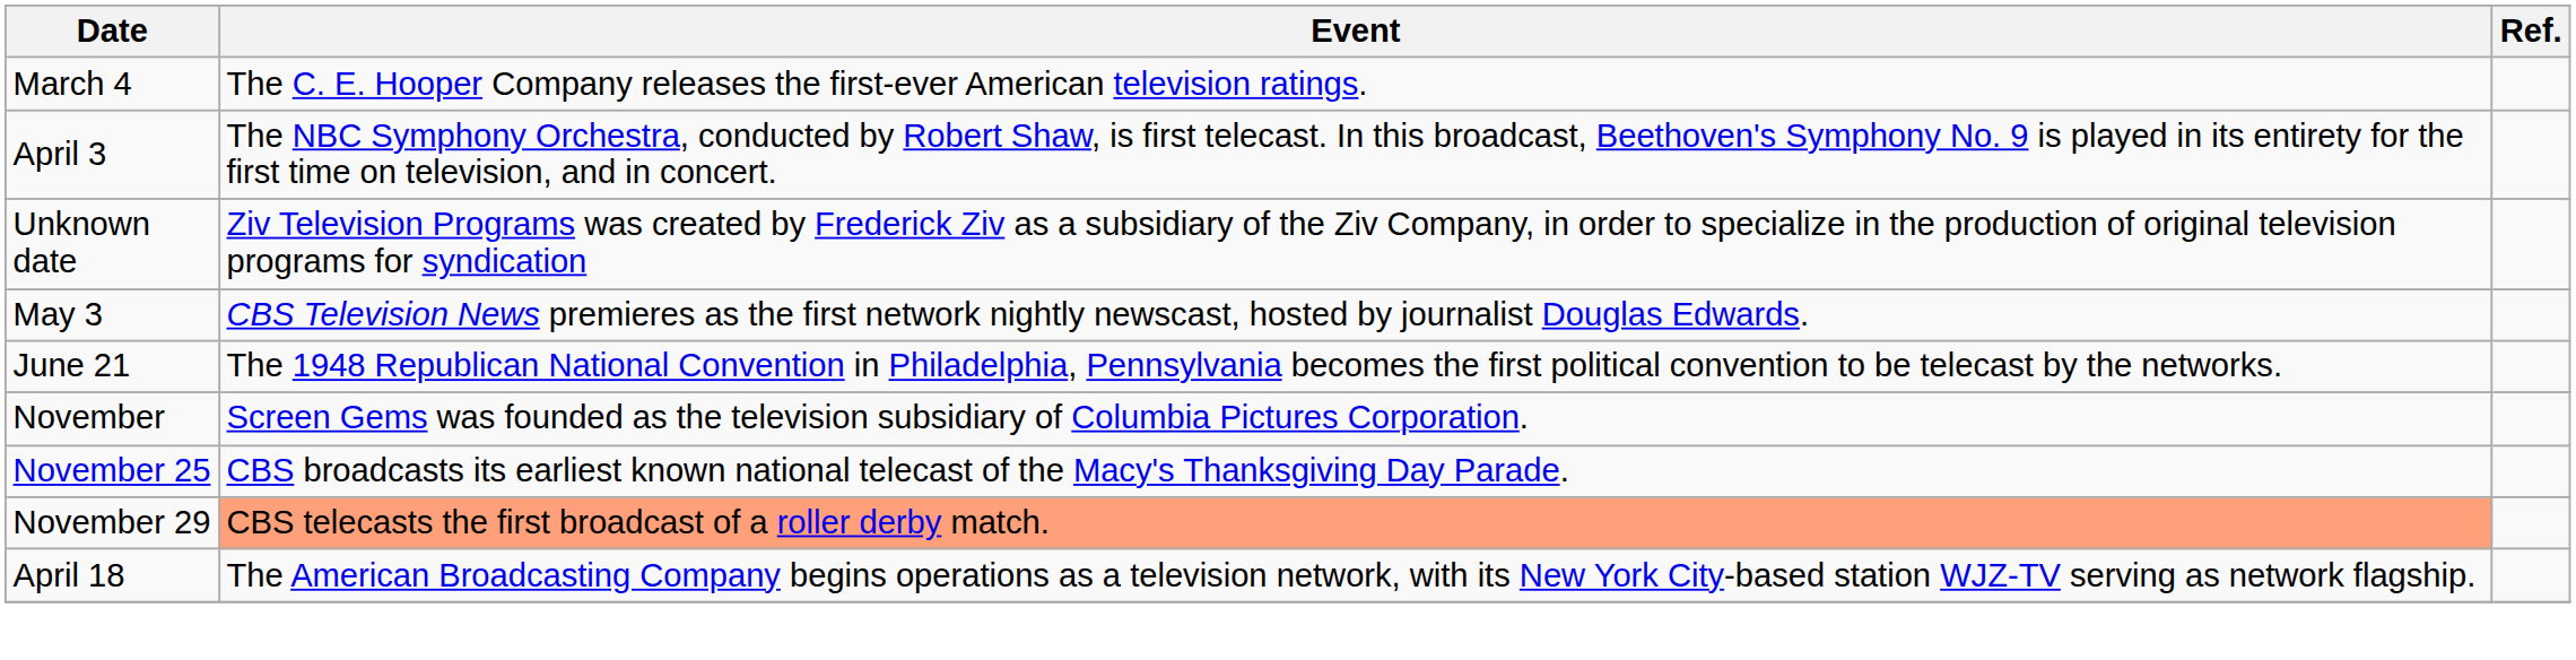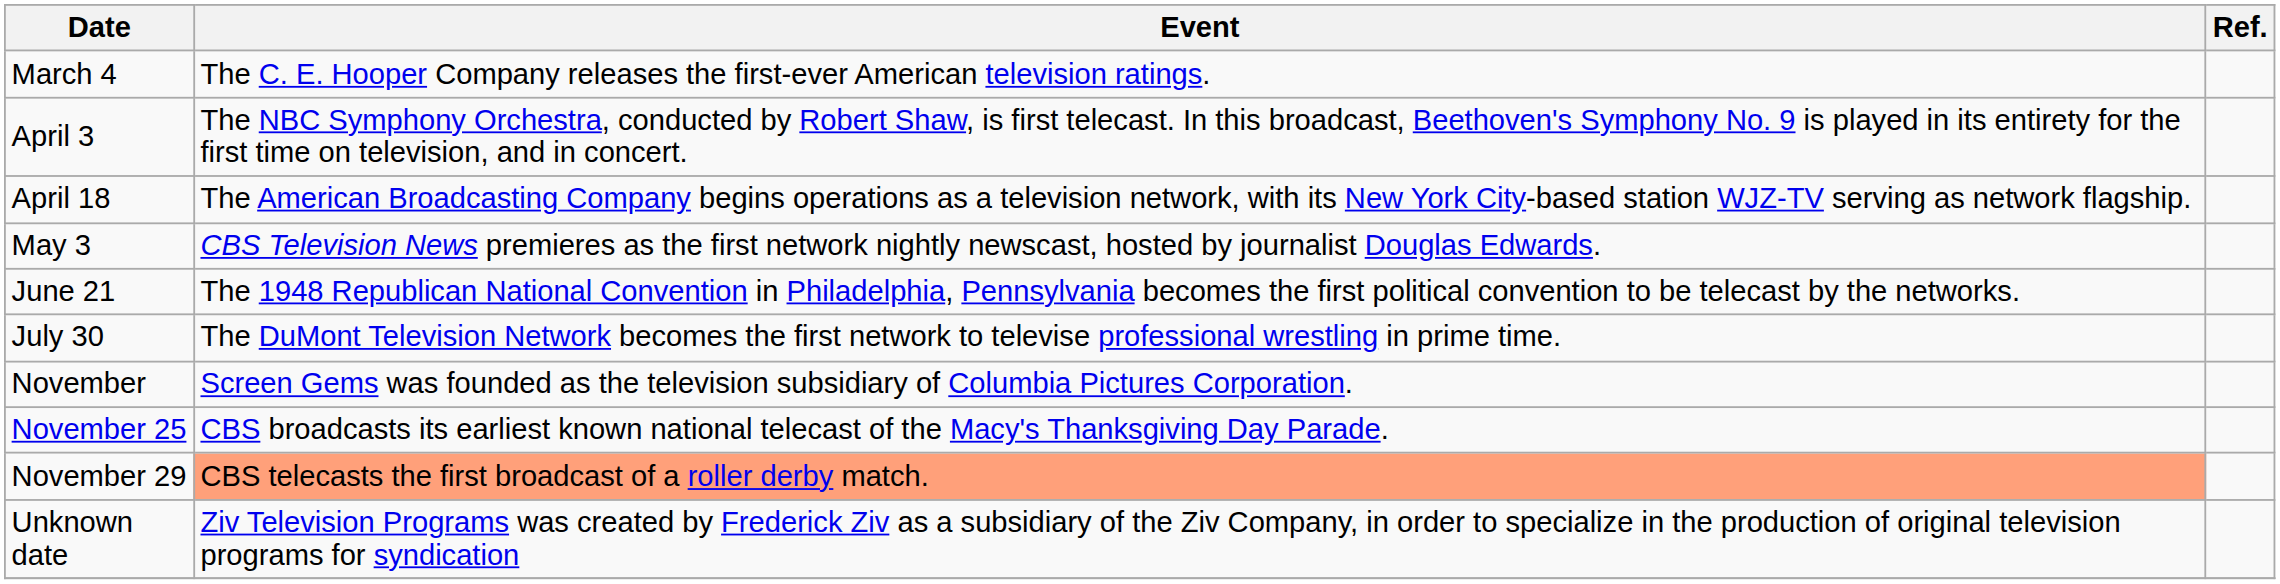rows swapped: April 18 <-> Unknown date
+ row: July 30 | The DuMont Television Network becomes the first network to televise professional wrestling in prime time.
